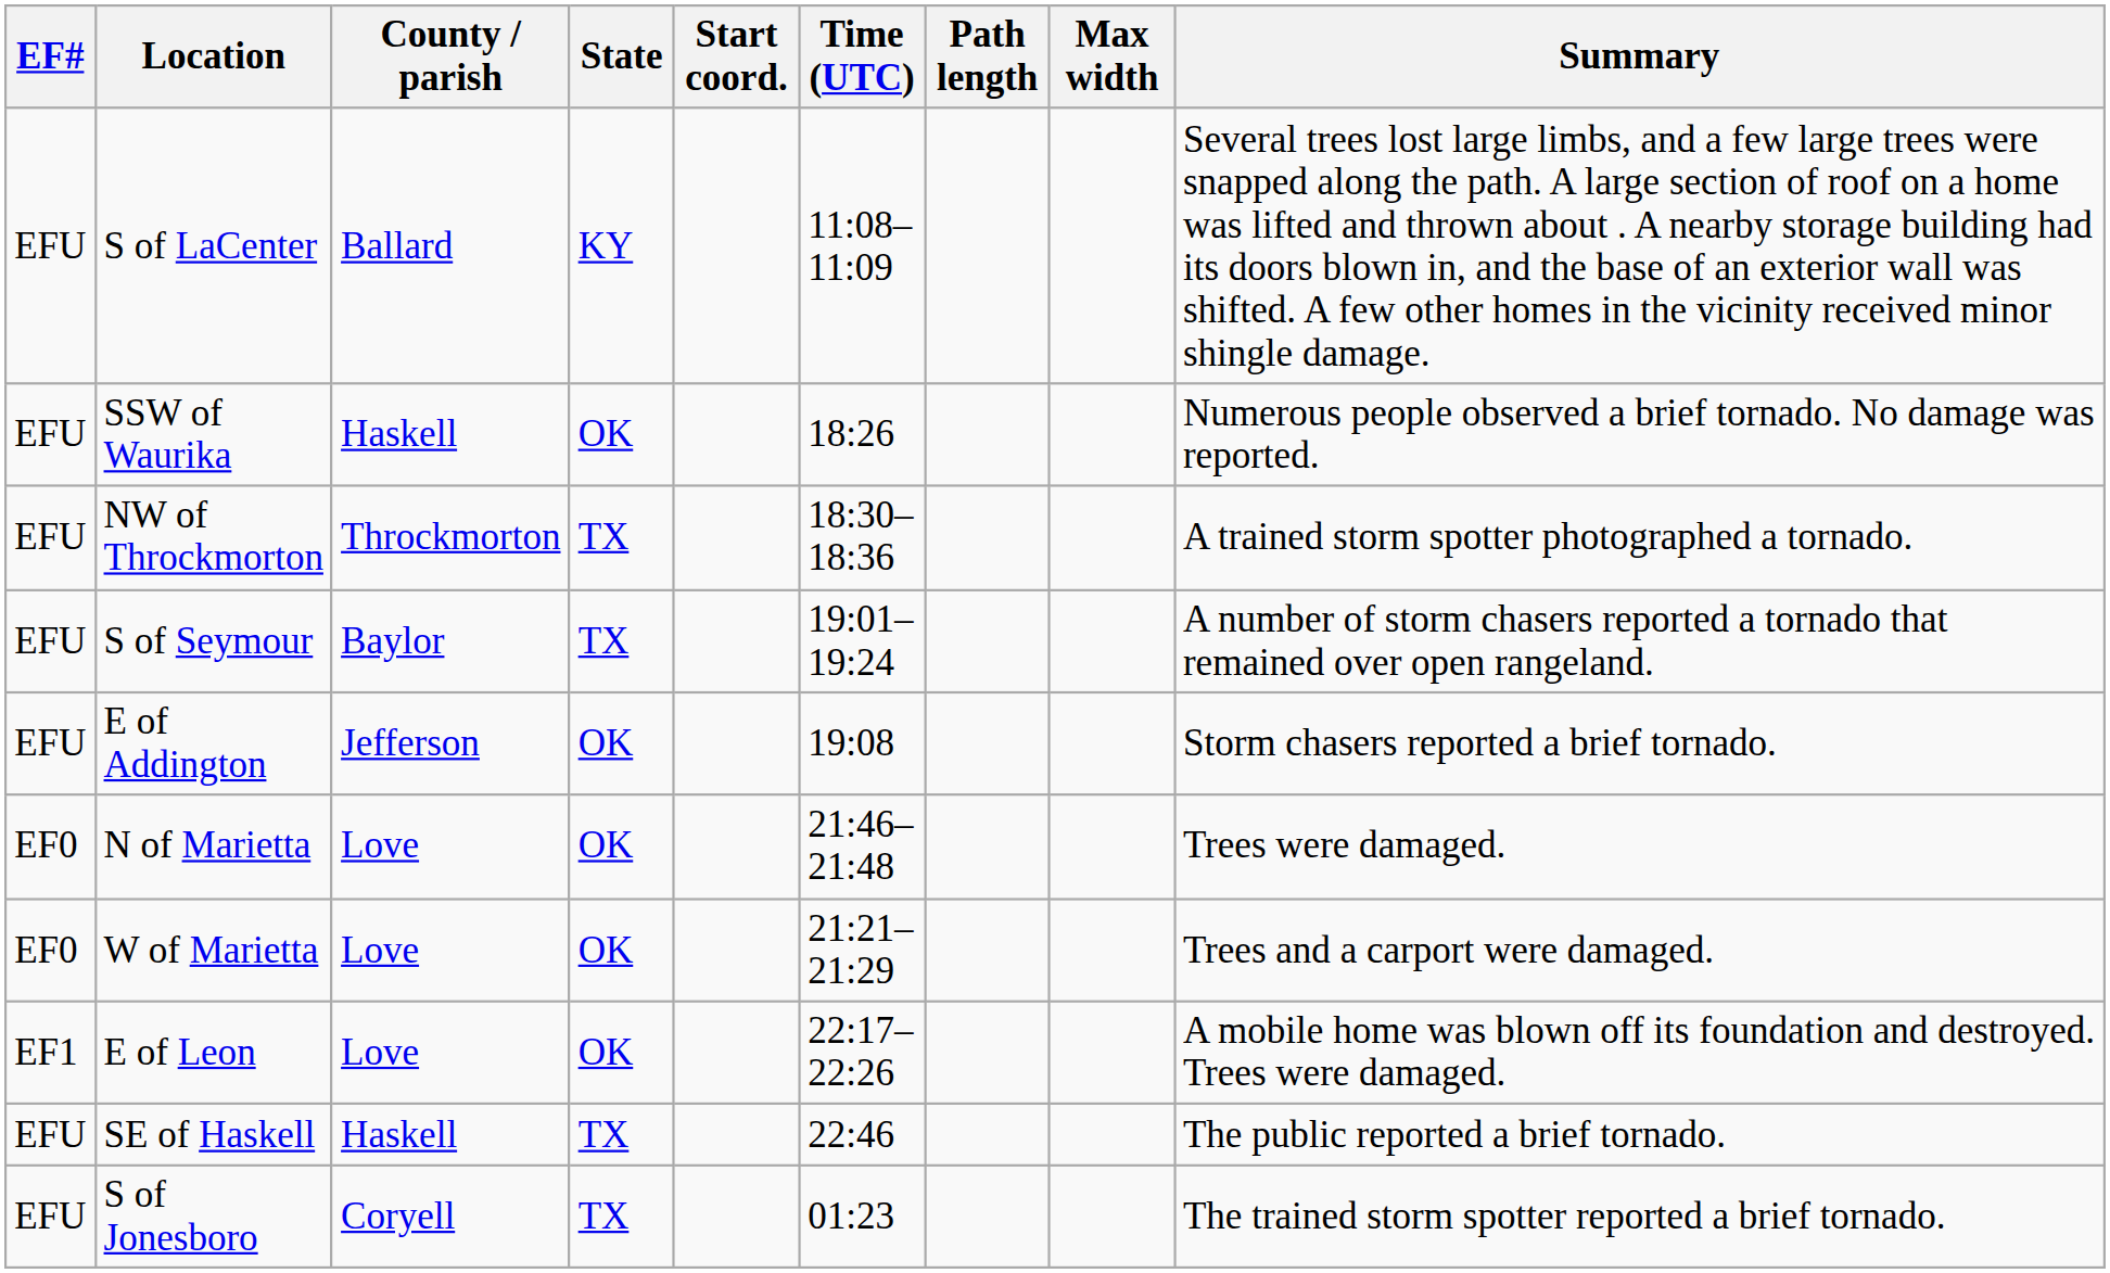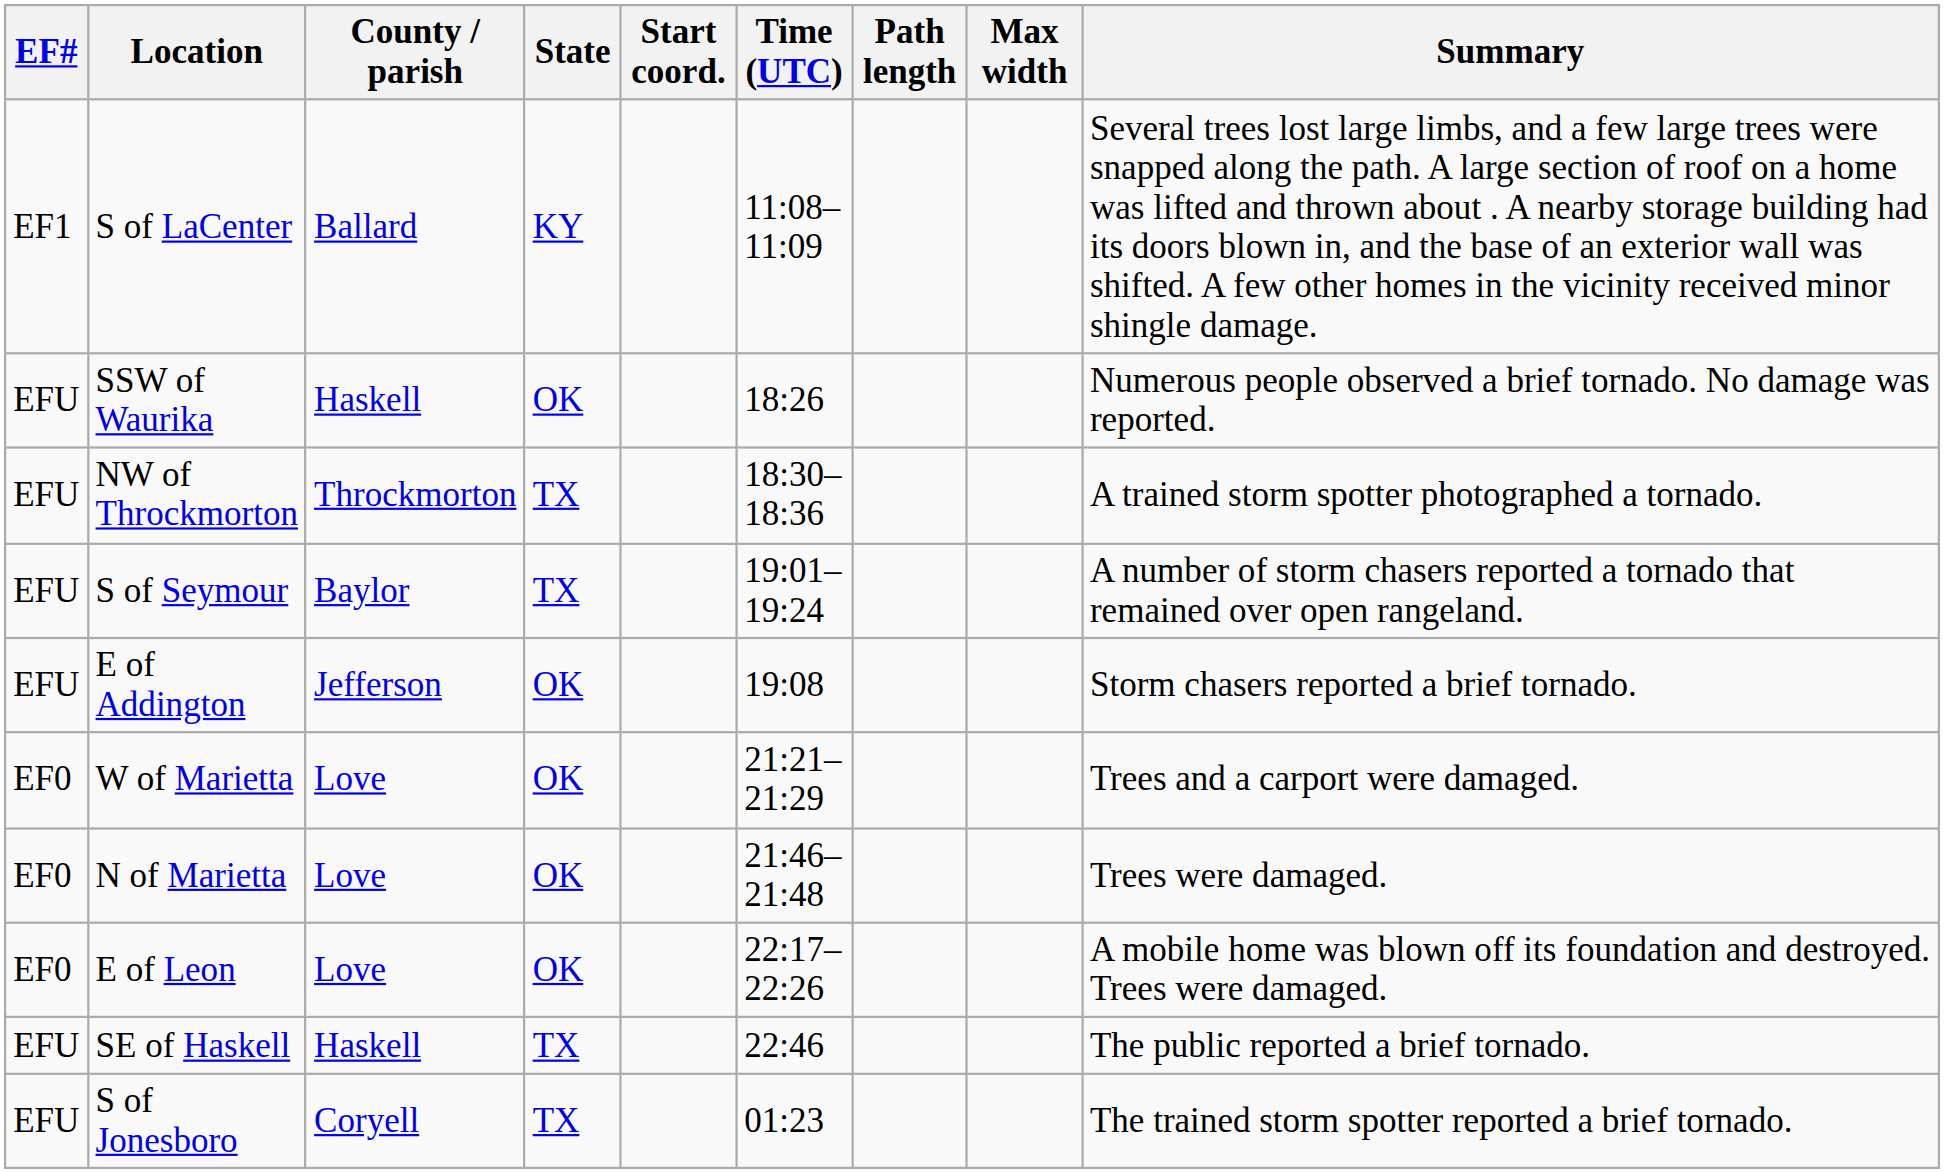S of LaCenter | EF#: EFU -> EF1
rows swapped: W of Marietta <-> N of Marietta
E of Leon | EF#: EF1 -> EF0
